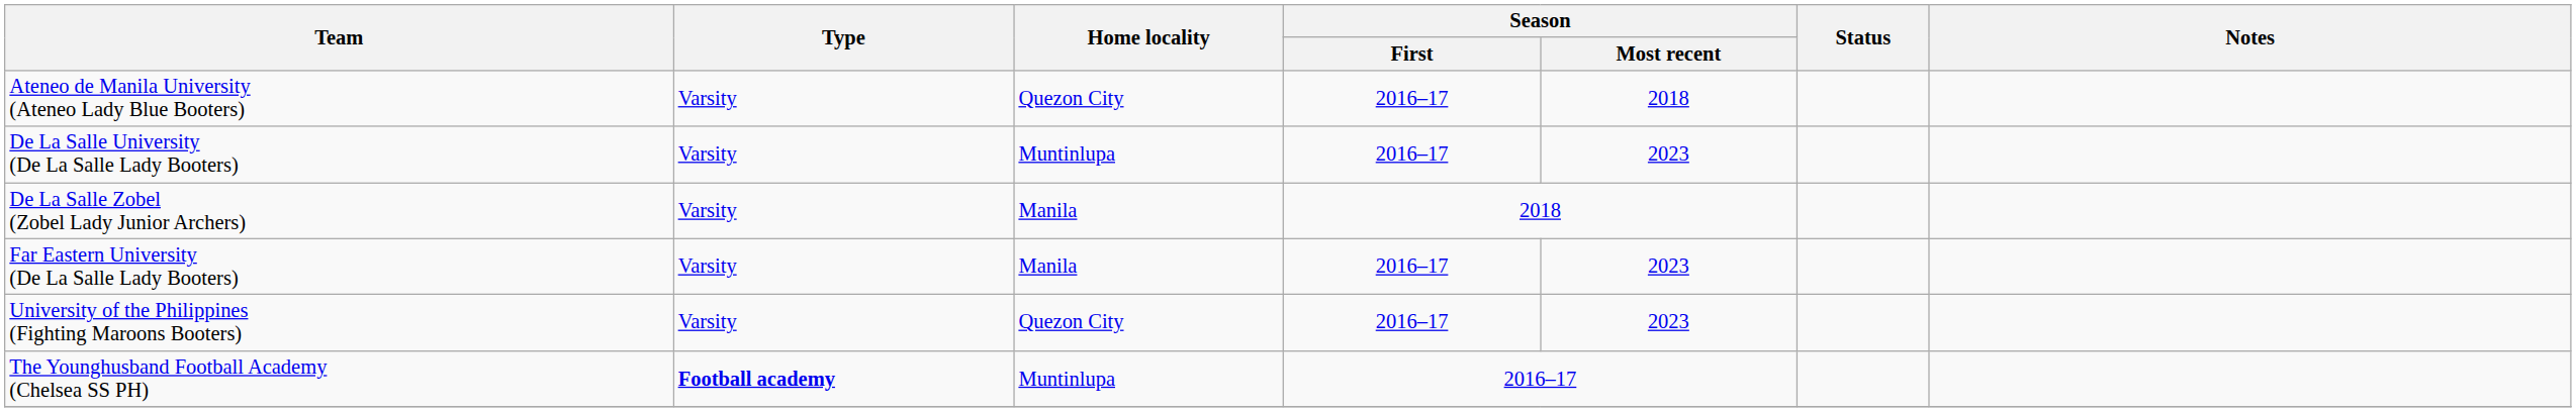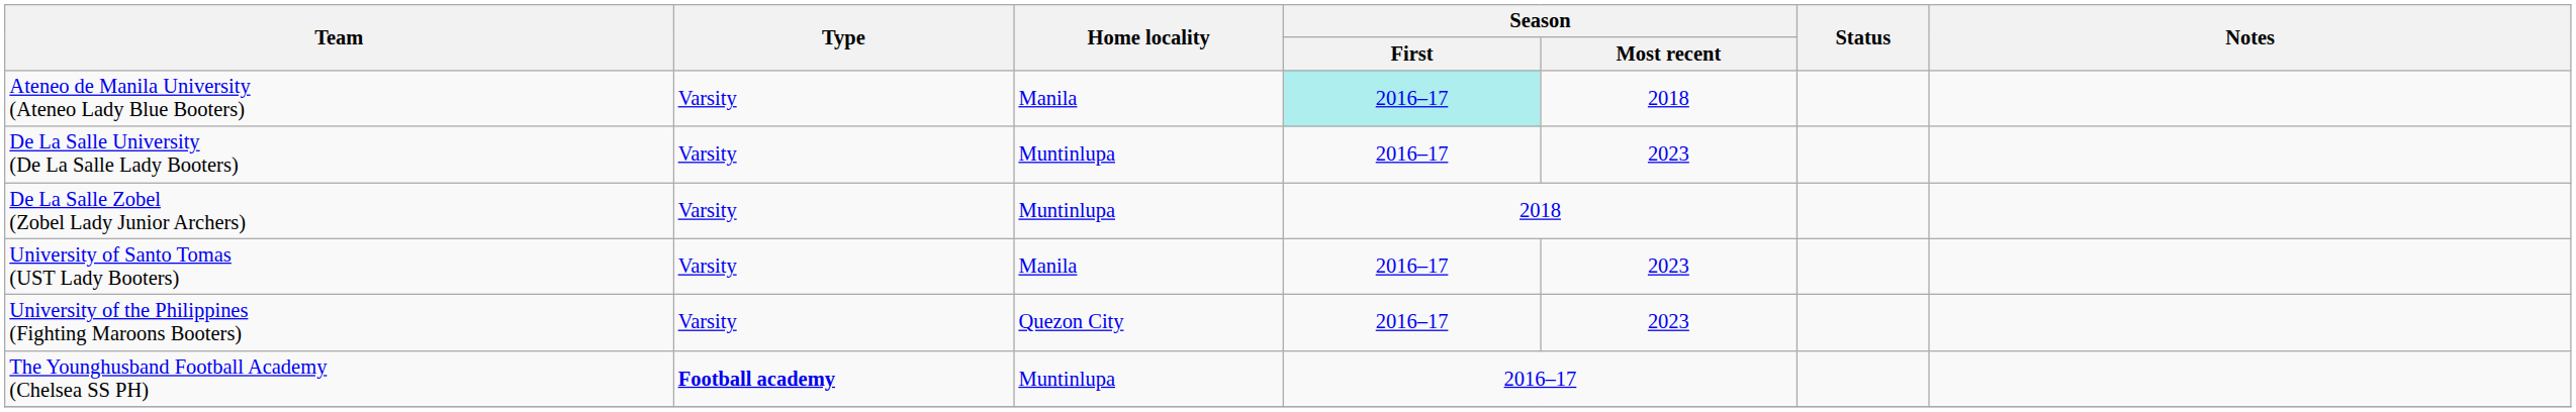Ateneo de Manila University (Ateneo Lady Blue Booters) | Home locality: Quezon City -> Manila
Ateneo de Manila University (Ateneo Lady Blue Booters) | Season / First: no background -> paleturquoise background
De La Salle Zobel (Zobel Lady Junior Archers) | Home locality: Manila -> Muntinlupa
- row: Far Eastern University (De La Salle Lady Booters) | Varsity | Manila | 2016–17 | 2023
+ row: University of Santo Tomas (UST Lady Booters) | Varsity | Manila | 2016–17 | 2023
